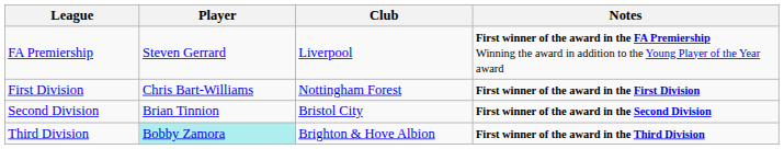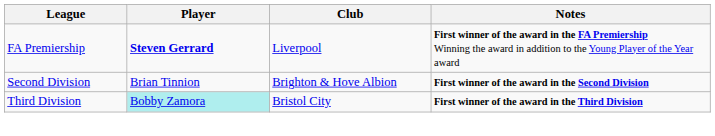FA Premiership | Player: normal -> bold
- row: First Division | Chris Bart-Williams | Nottingham Forest | First winner of the award in the First Division
Second Division | Club: Bristol City -> Brighton & Hove Albion
Third Division | Club: Brighton & Hove Albion -> Bristol City
